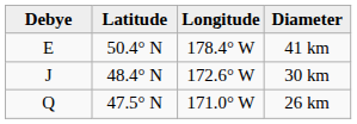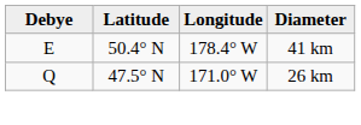- row: J | 48.4° N | 172.6° W | 30 km
